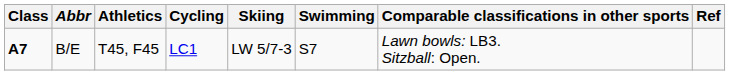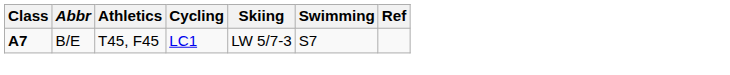- column: Comparable classifications in other sports | Lawn bowls: LB3. Sitzball: Open.
